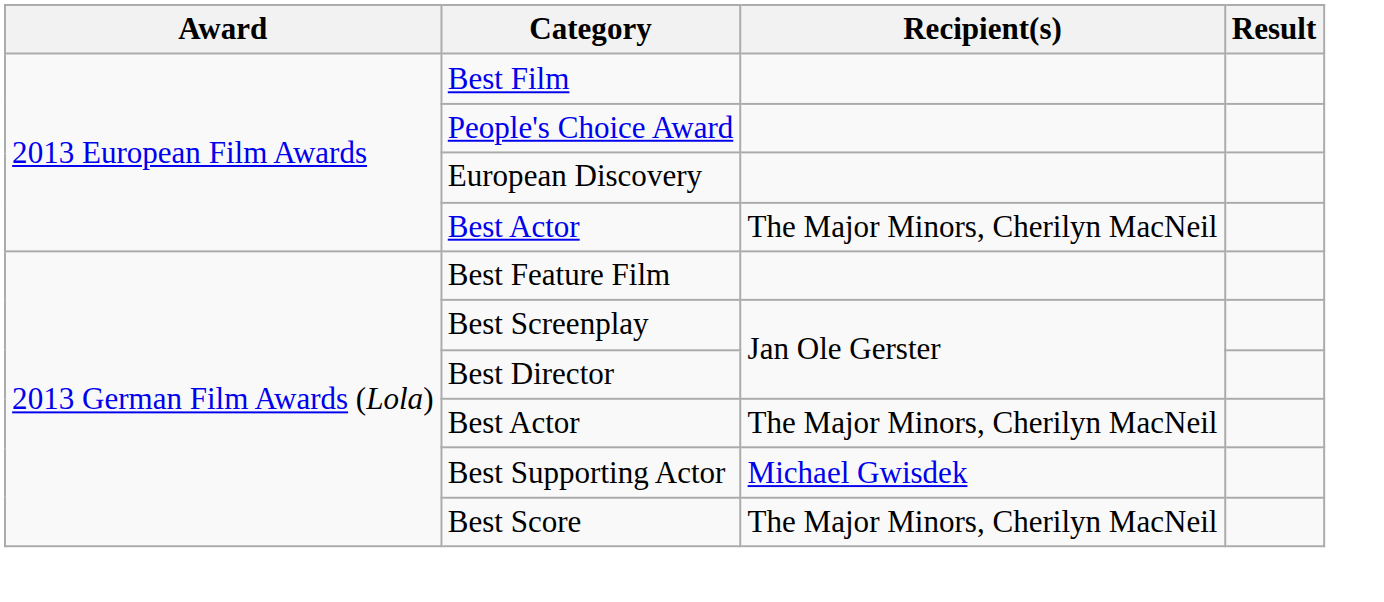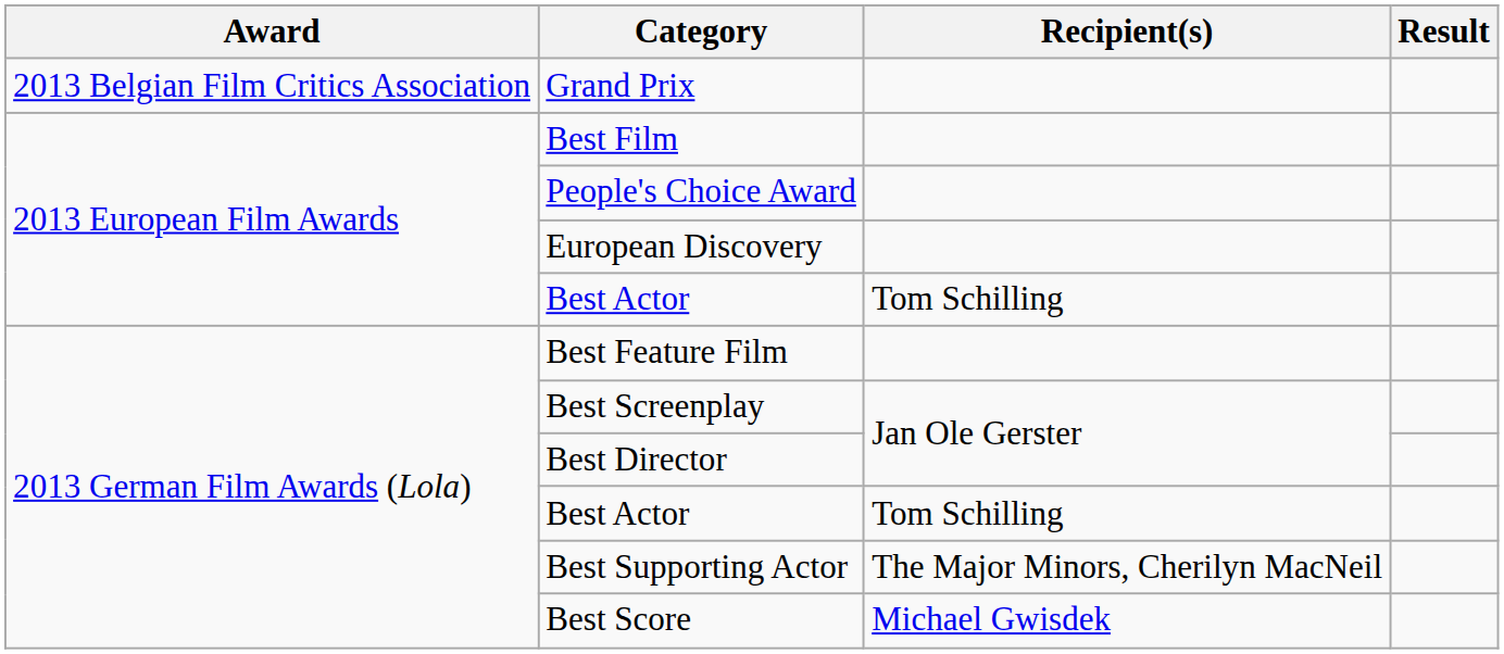+ row: 2013 Belgian Film Critics Association | Grand Prix
2013 European Film Awards / Best Actor | Recipient(s): The Major Minors, Cherilyn MacNeil -> Tom Schilling
2013 German Film Awards (Lola) / Best Actor | Recipient(s): The Major Minors, Cherilyn MacNeil -> Tom Schilling
Best Supporting Actor | Recipient(s): Michael Gwisdek -> The Major Minors, Cherilyn MacNeil
Best Score | Recipient(s): The Major Minors, Cherilyn MacNeil -> Michael Gwisdek
